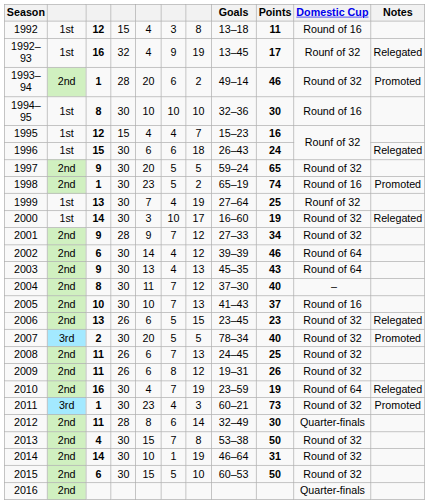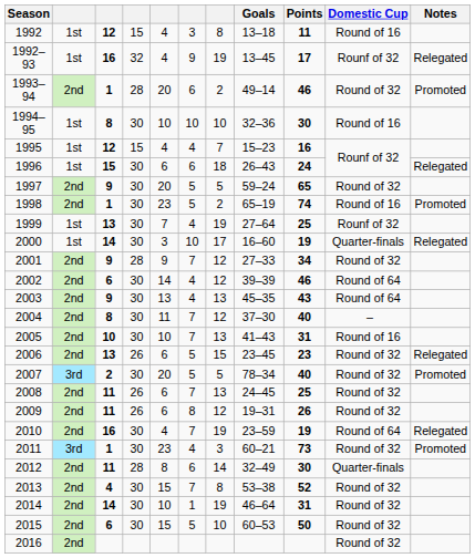2000 | Domestic Cup: Round of 32 -> Quarter-finals
2005 | Points: 37 -> 31
2013 | Points: 50 -> 52
2016 | Domestic Cup: Quarter-finals -> Round of 32
